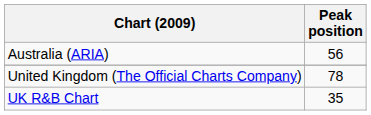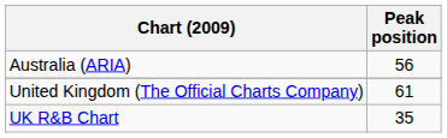United Kingdom (The Official Charts Company) | Peak position: 78 -> 61
